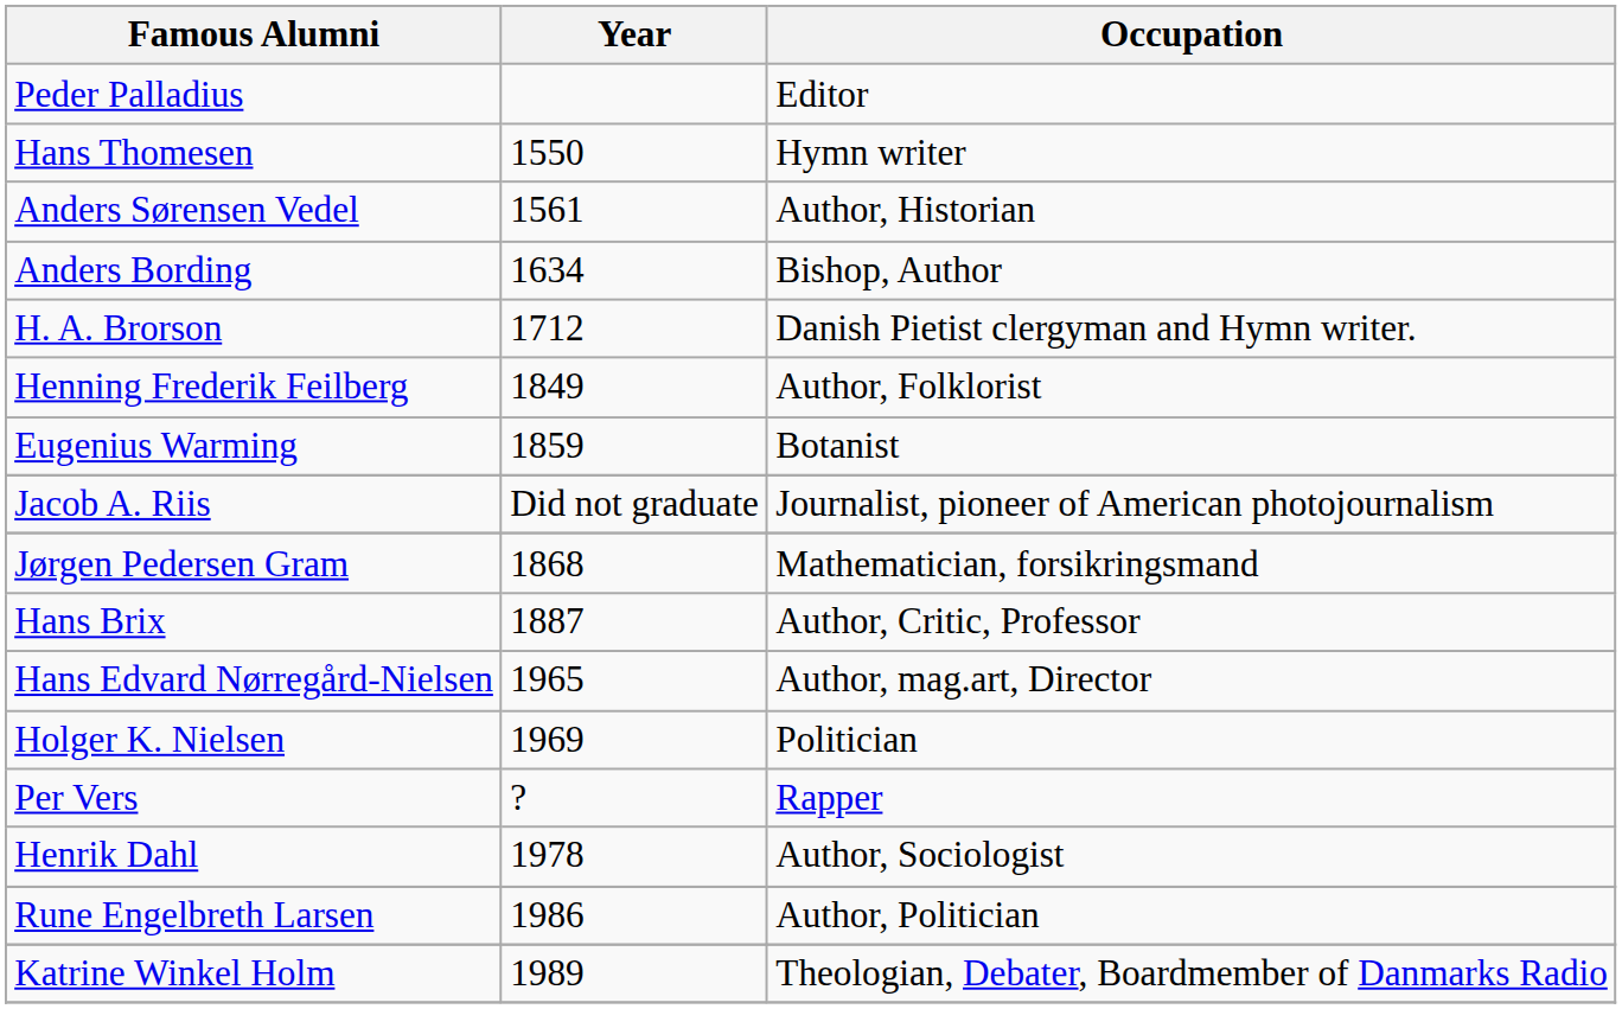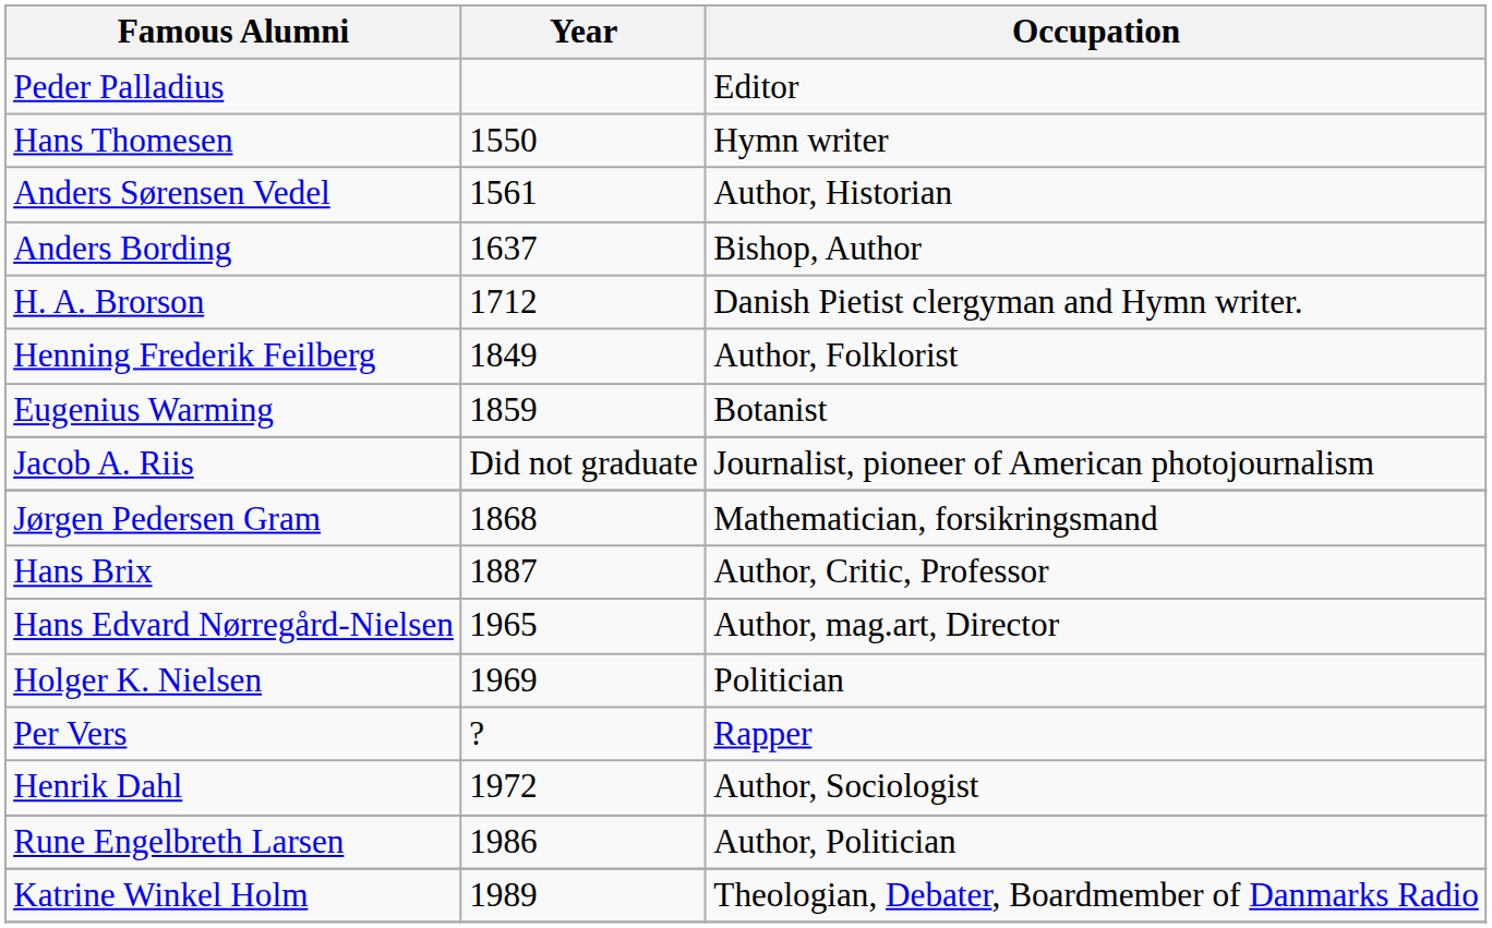Anders Bording | Year: 1634 -> 1637
Henrik Dahl | Year: 1978 -> 1972
